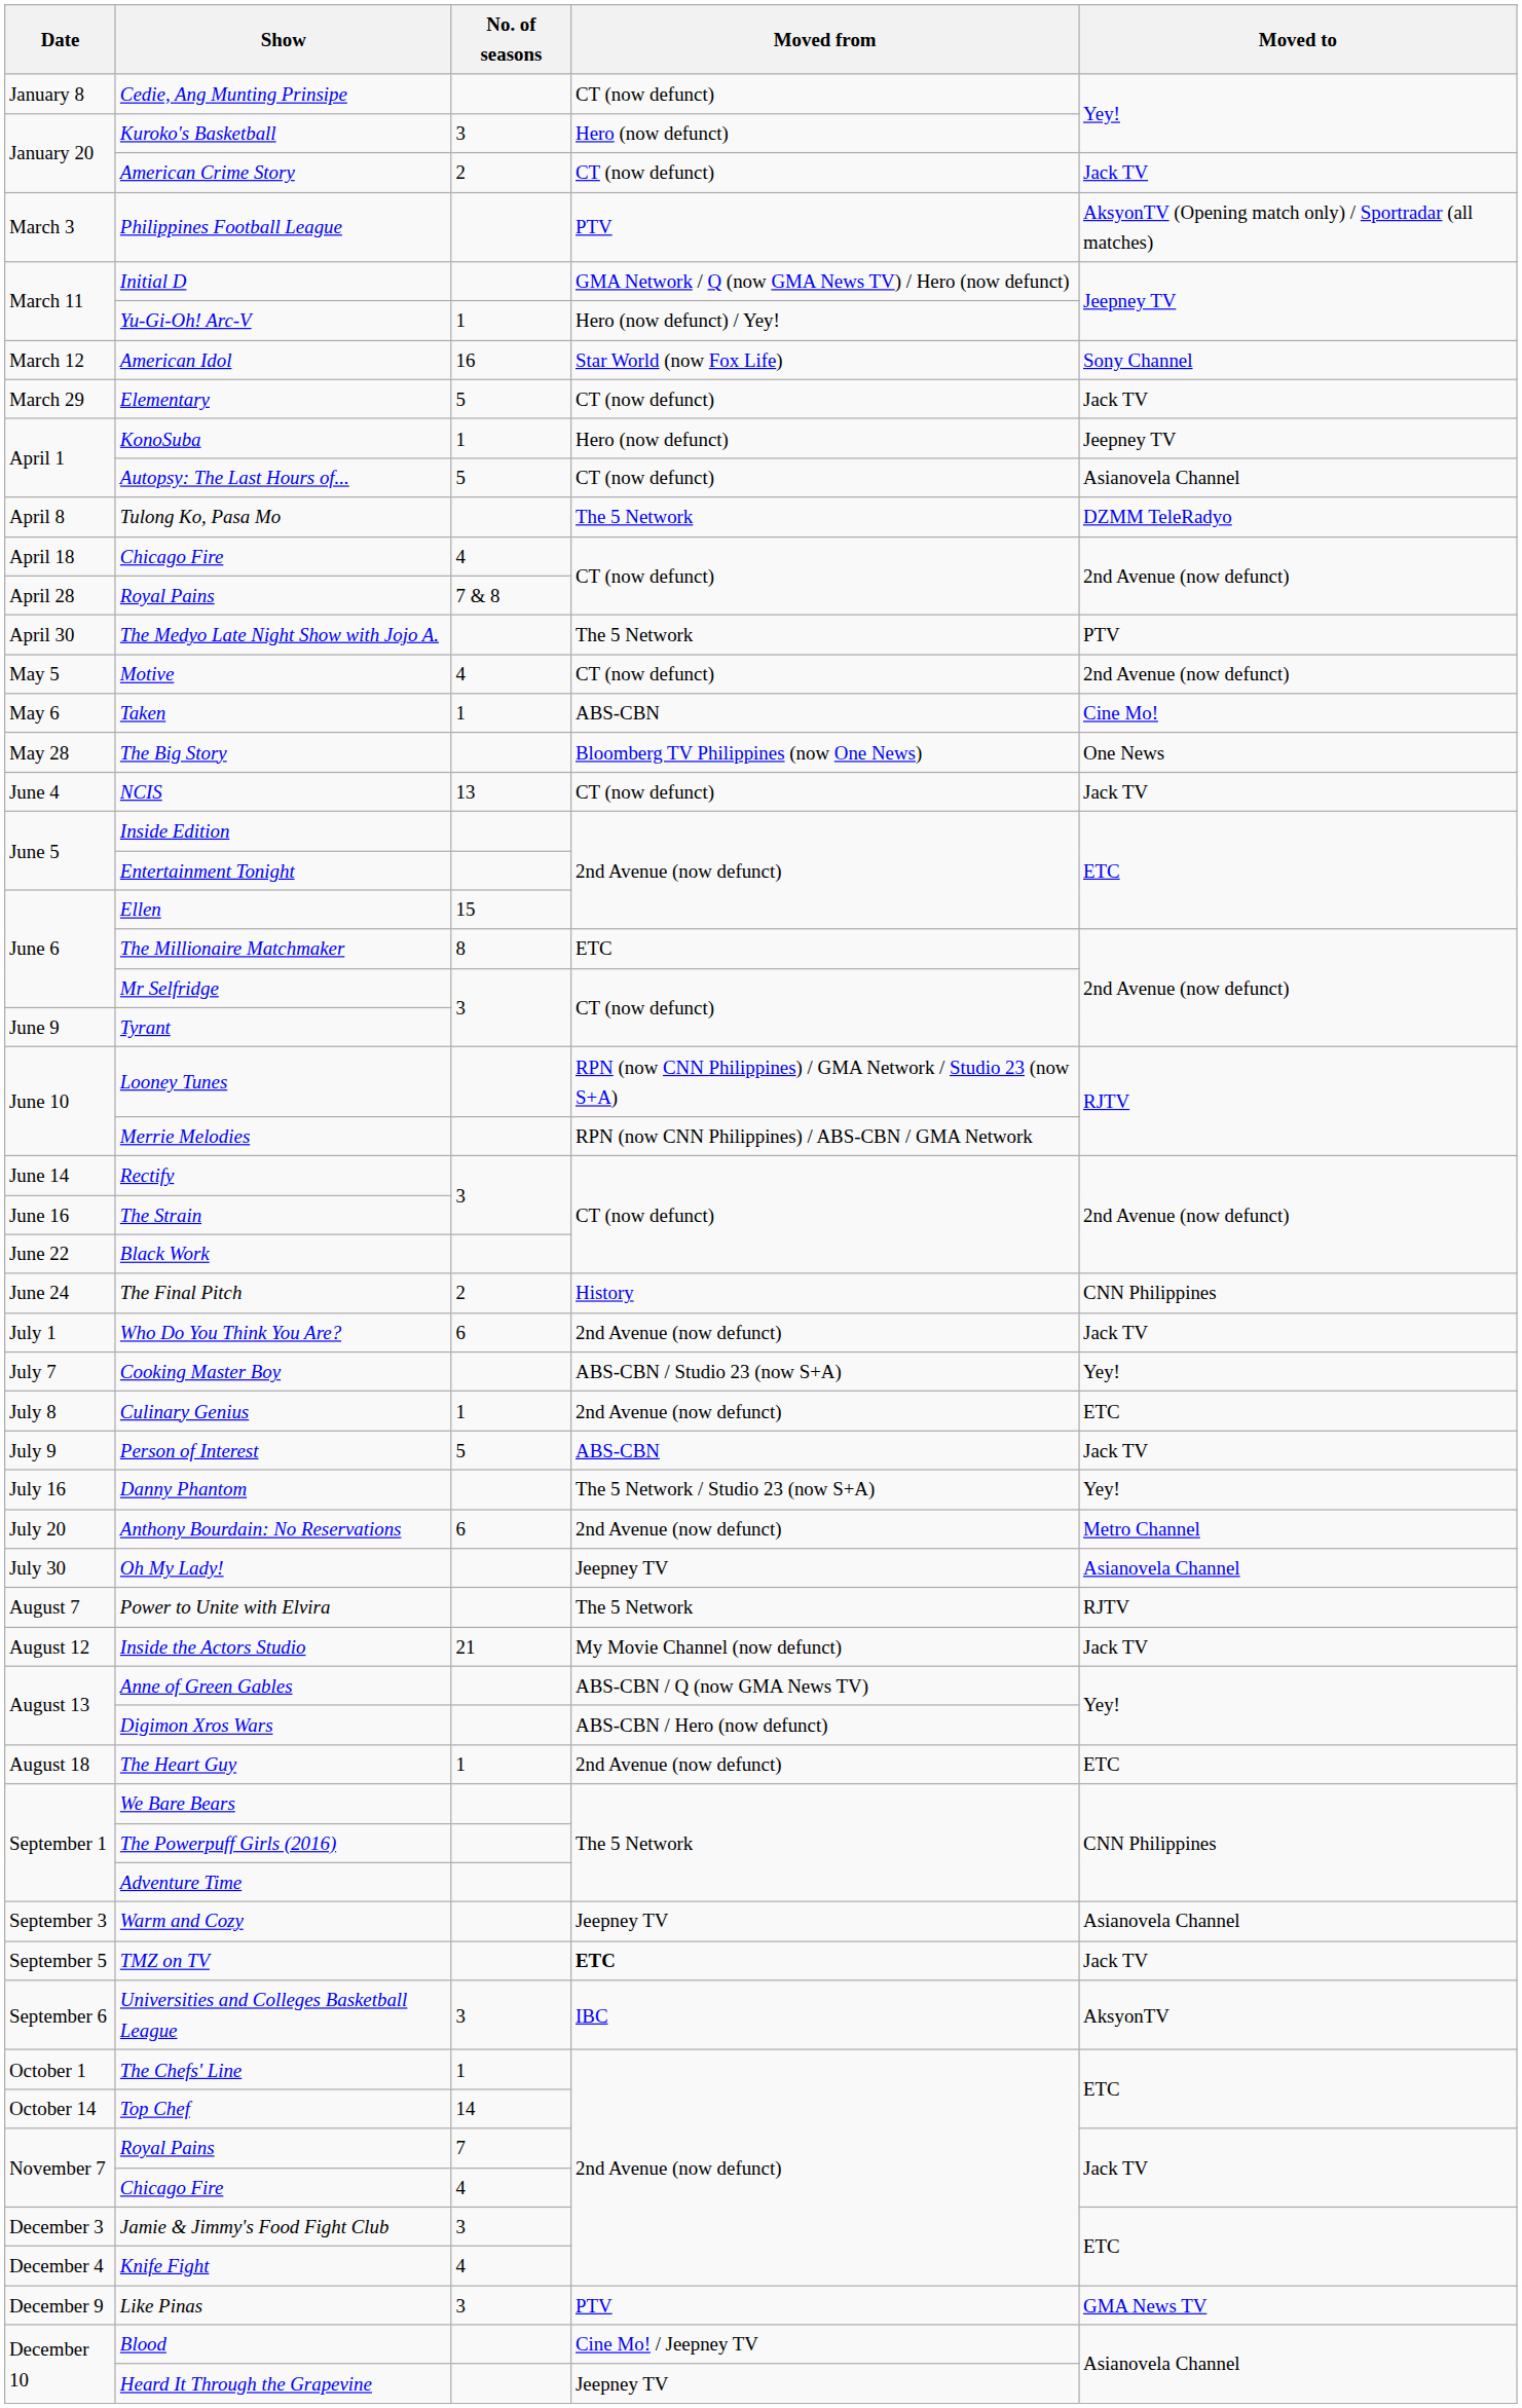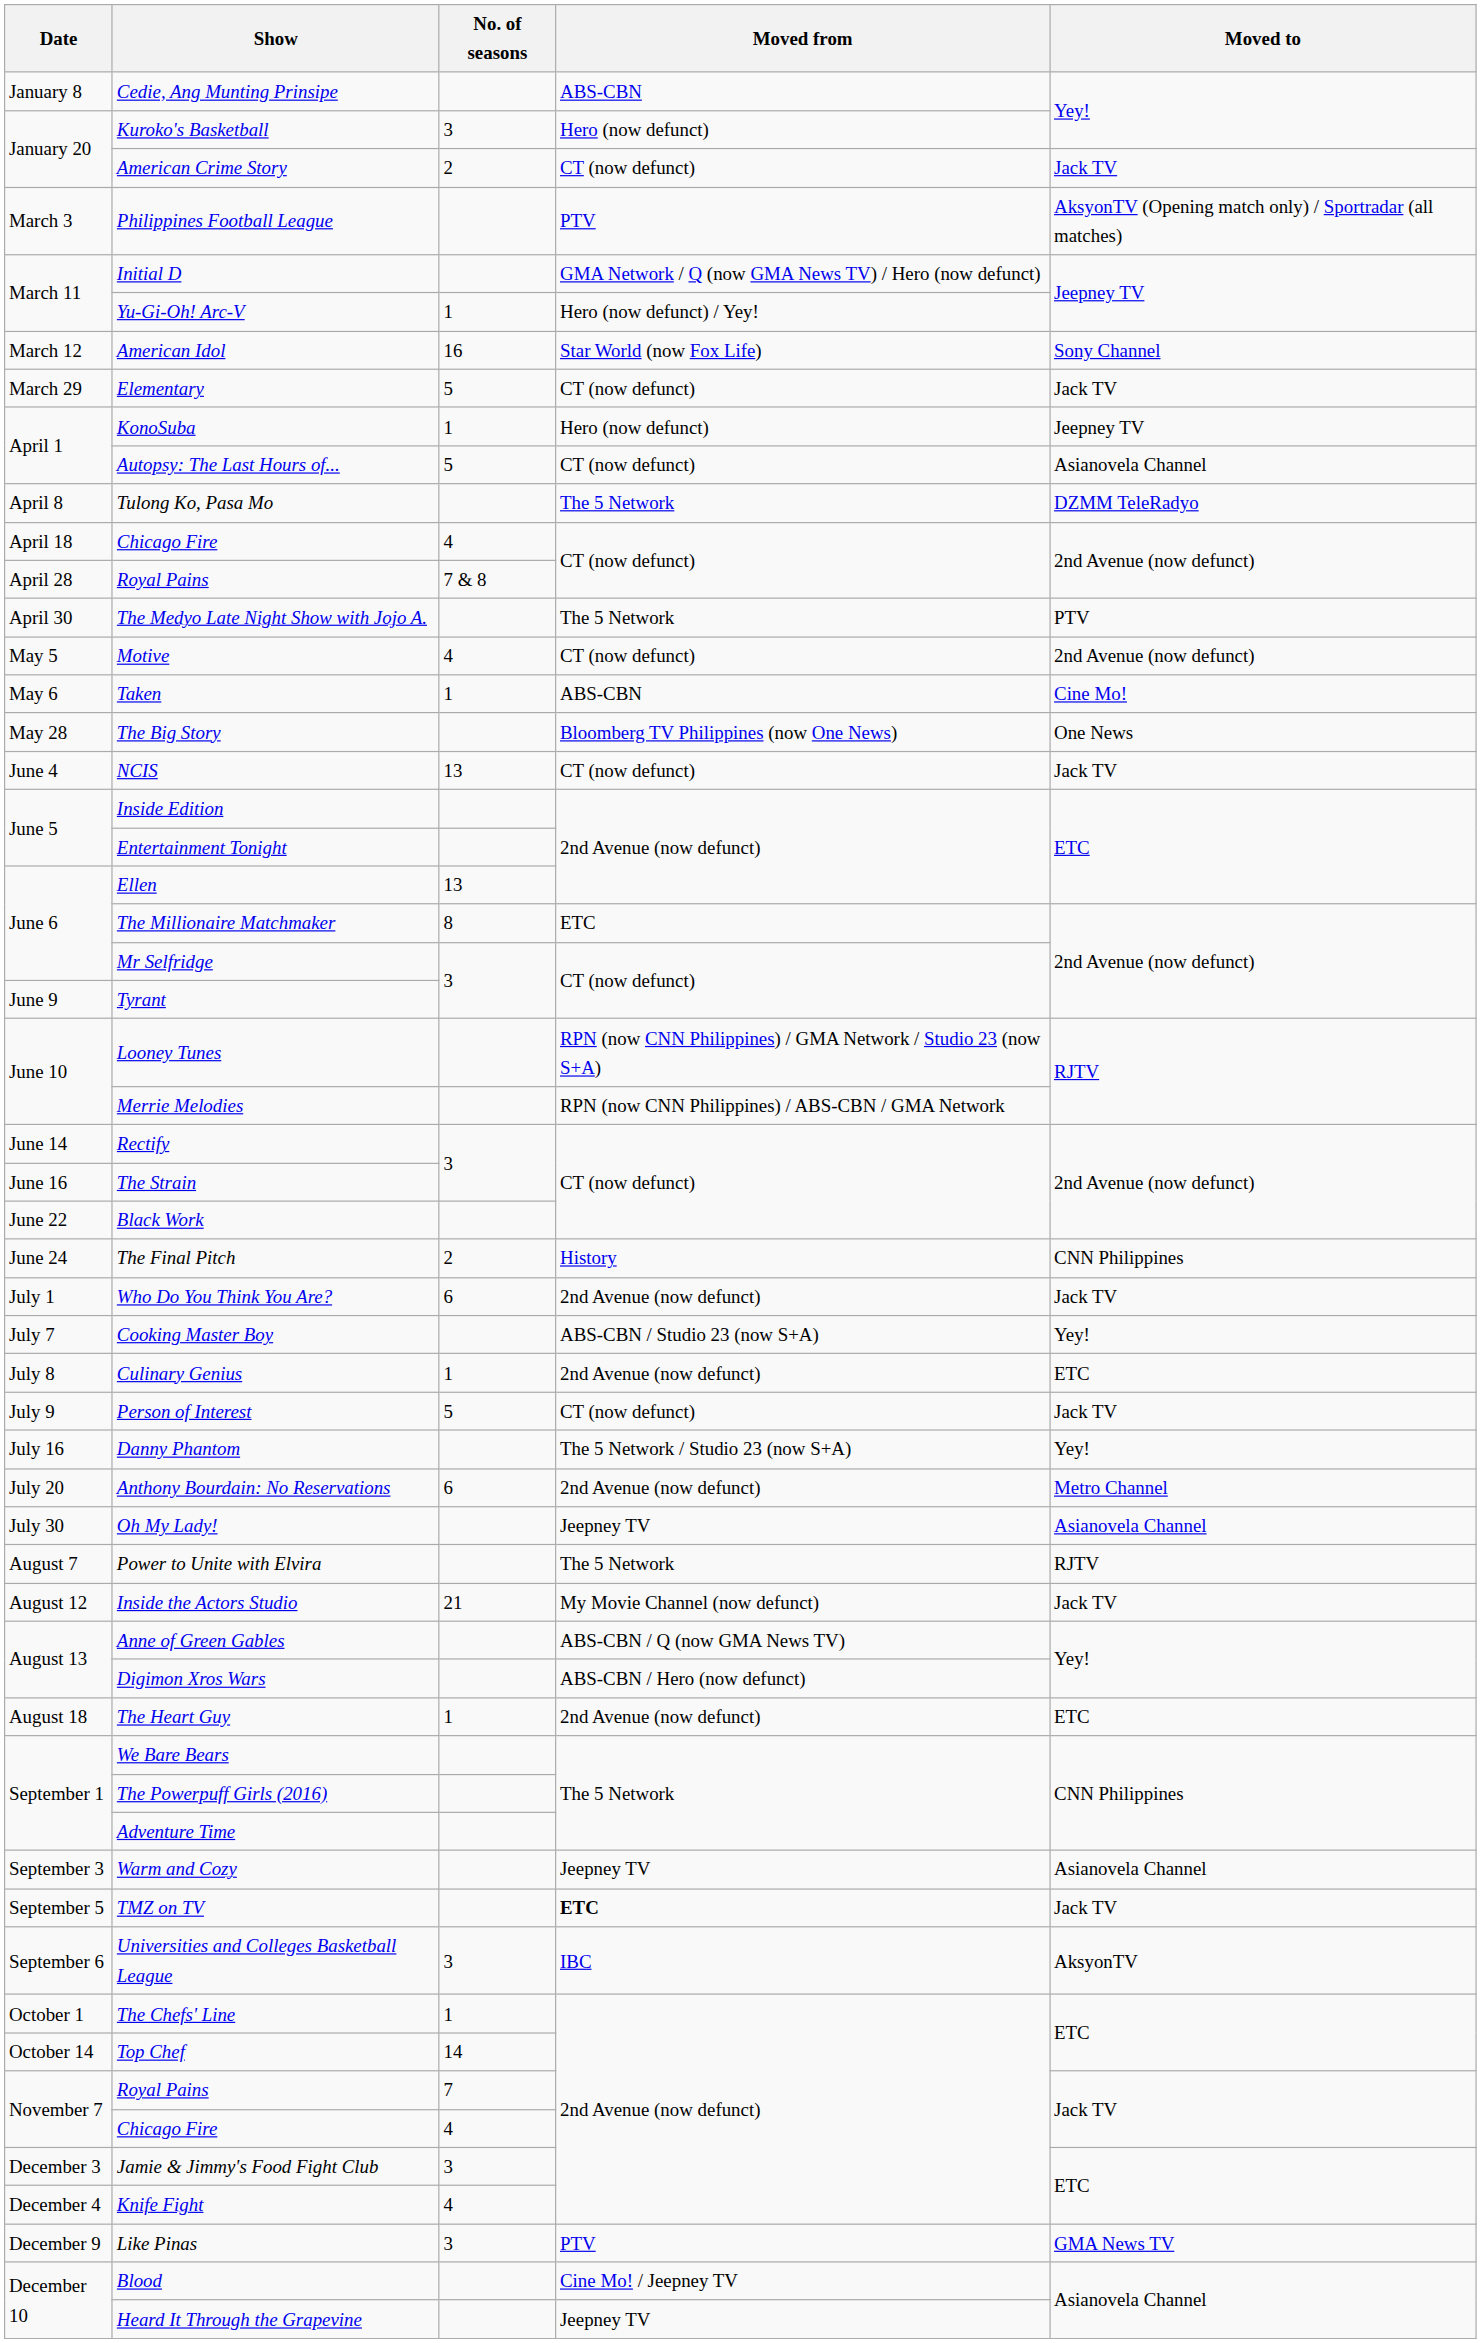Cedie, Ang Munting Prinsipe | Moved from: CT (now defunct) -> ABS-CBN
Ellen | No. of seasons: 15 -> 13
Person of Interest | Moved from: ABS-CBN -> CT (now defunct)
